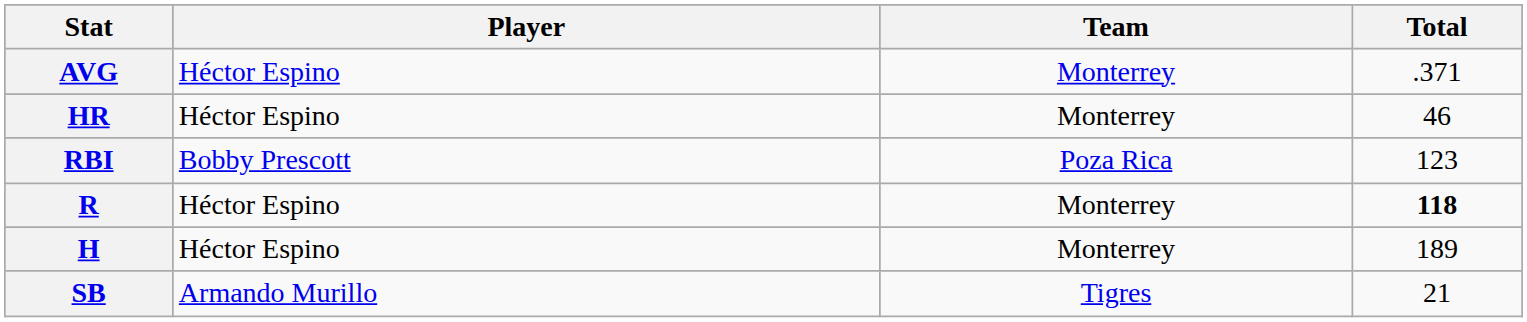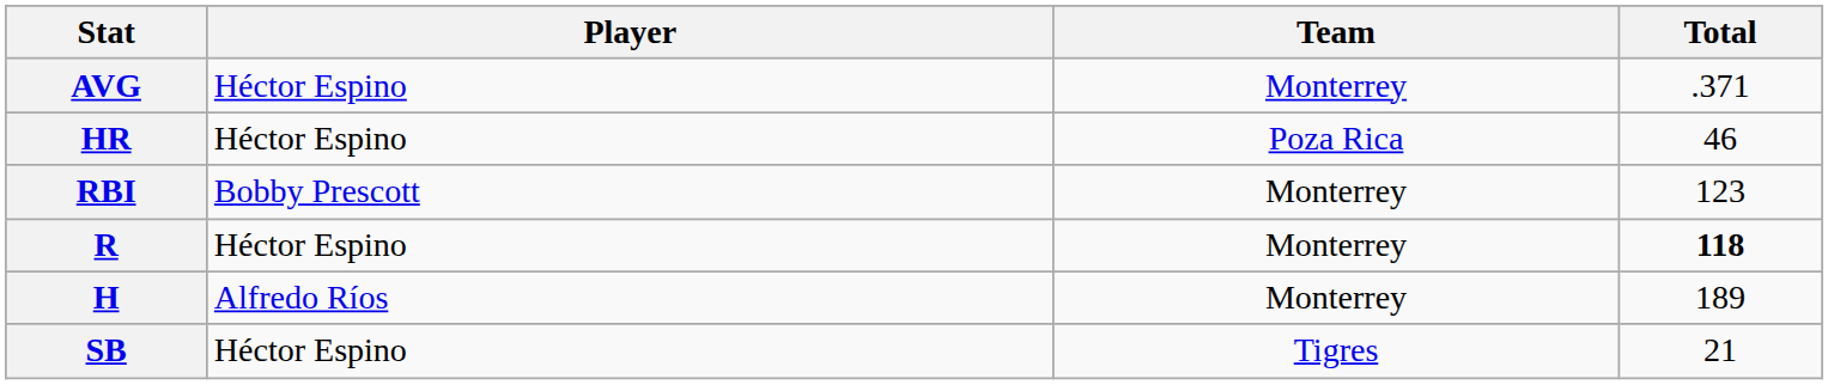HR | Team: Monterrey -> Poza Rica
RBI | Team: Poza Rica -> Monterrey
H | Player: Héctor Espino -> Alfredo Ríos
SB | Player: Armando Murillo -> Héctor Espino
